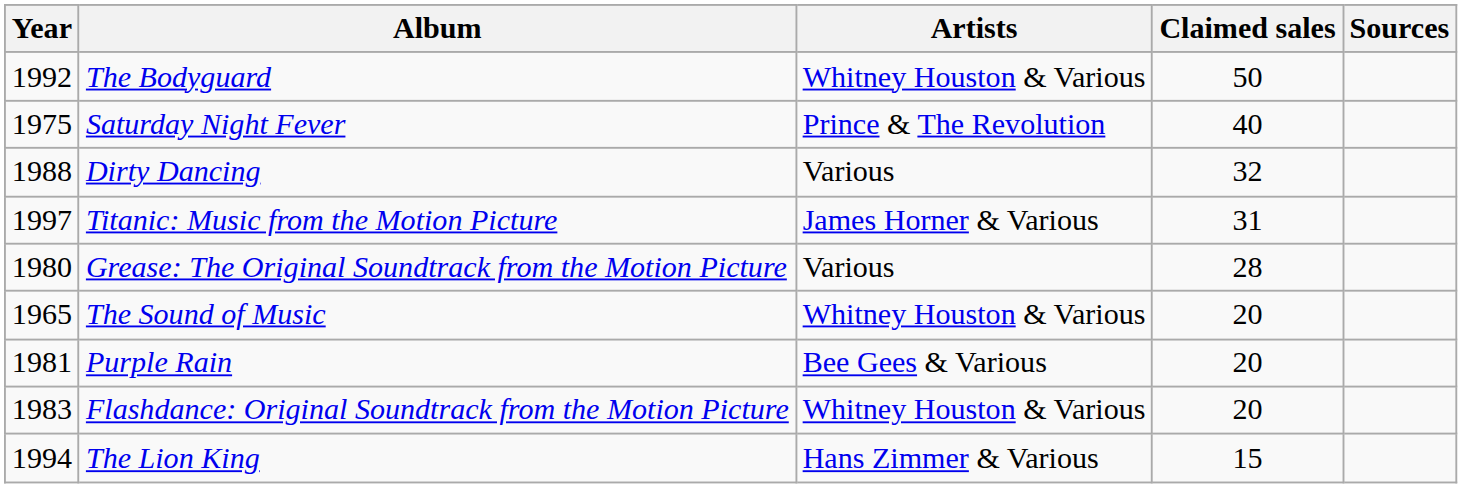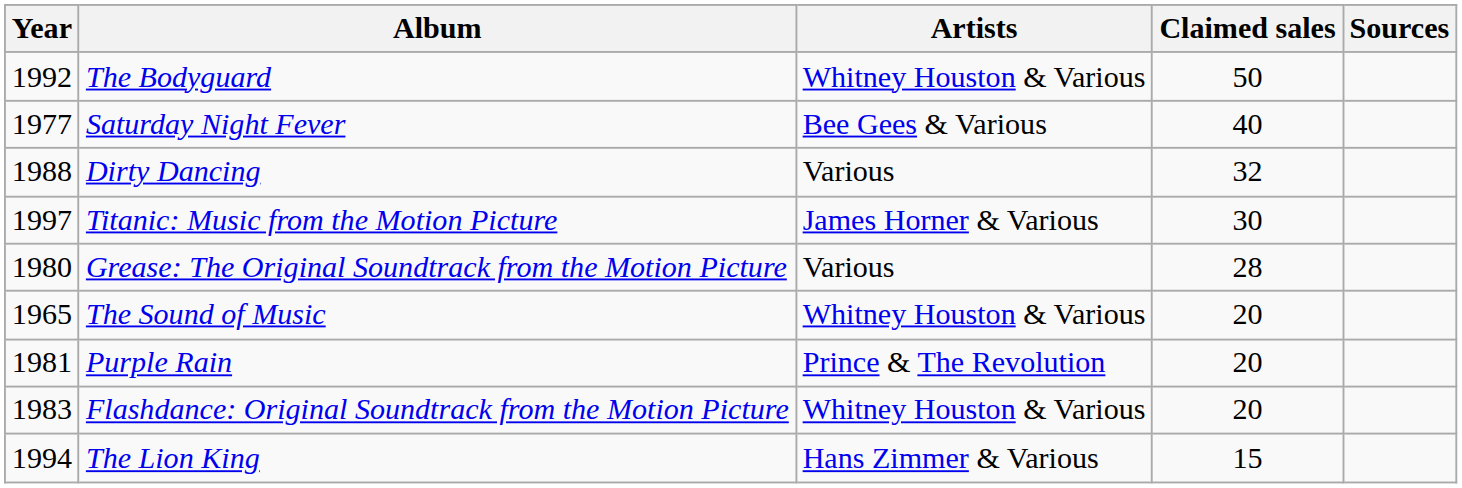Saturday Night Fever | Year: 1975 -> 1977
Saturday Night Fever | Artists: Prince & The Revolution -> Bee Gees & Various
Titanic: Music from the Motion Picture | Claimed sales: 31 -> 30
Purple Rain | Artists: Bee Gees & Various -> Prince & The Revolution
